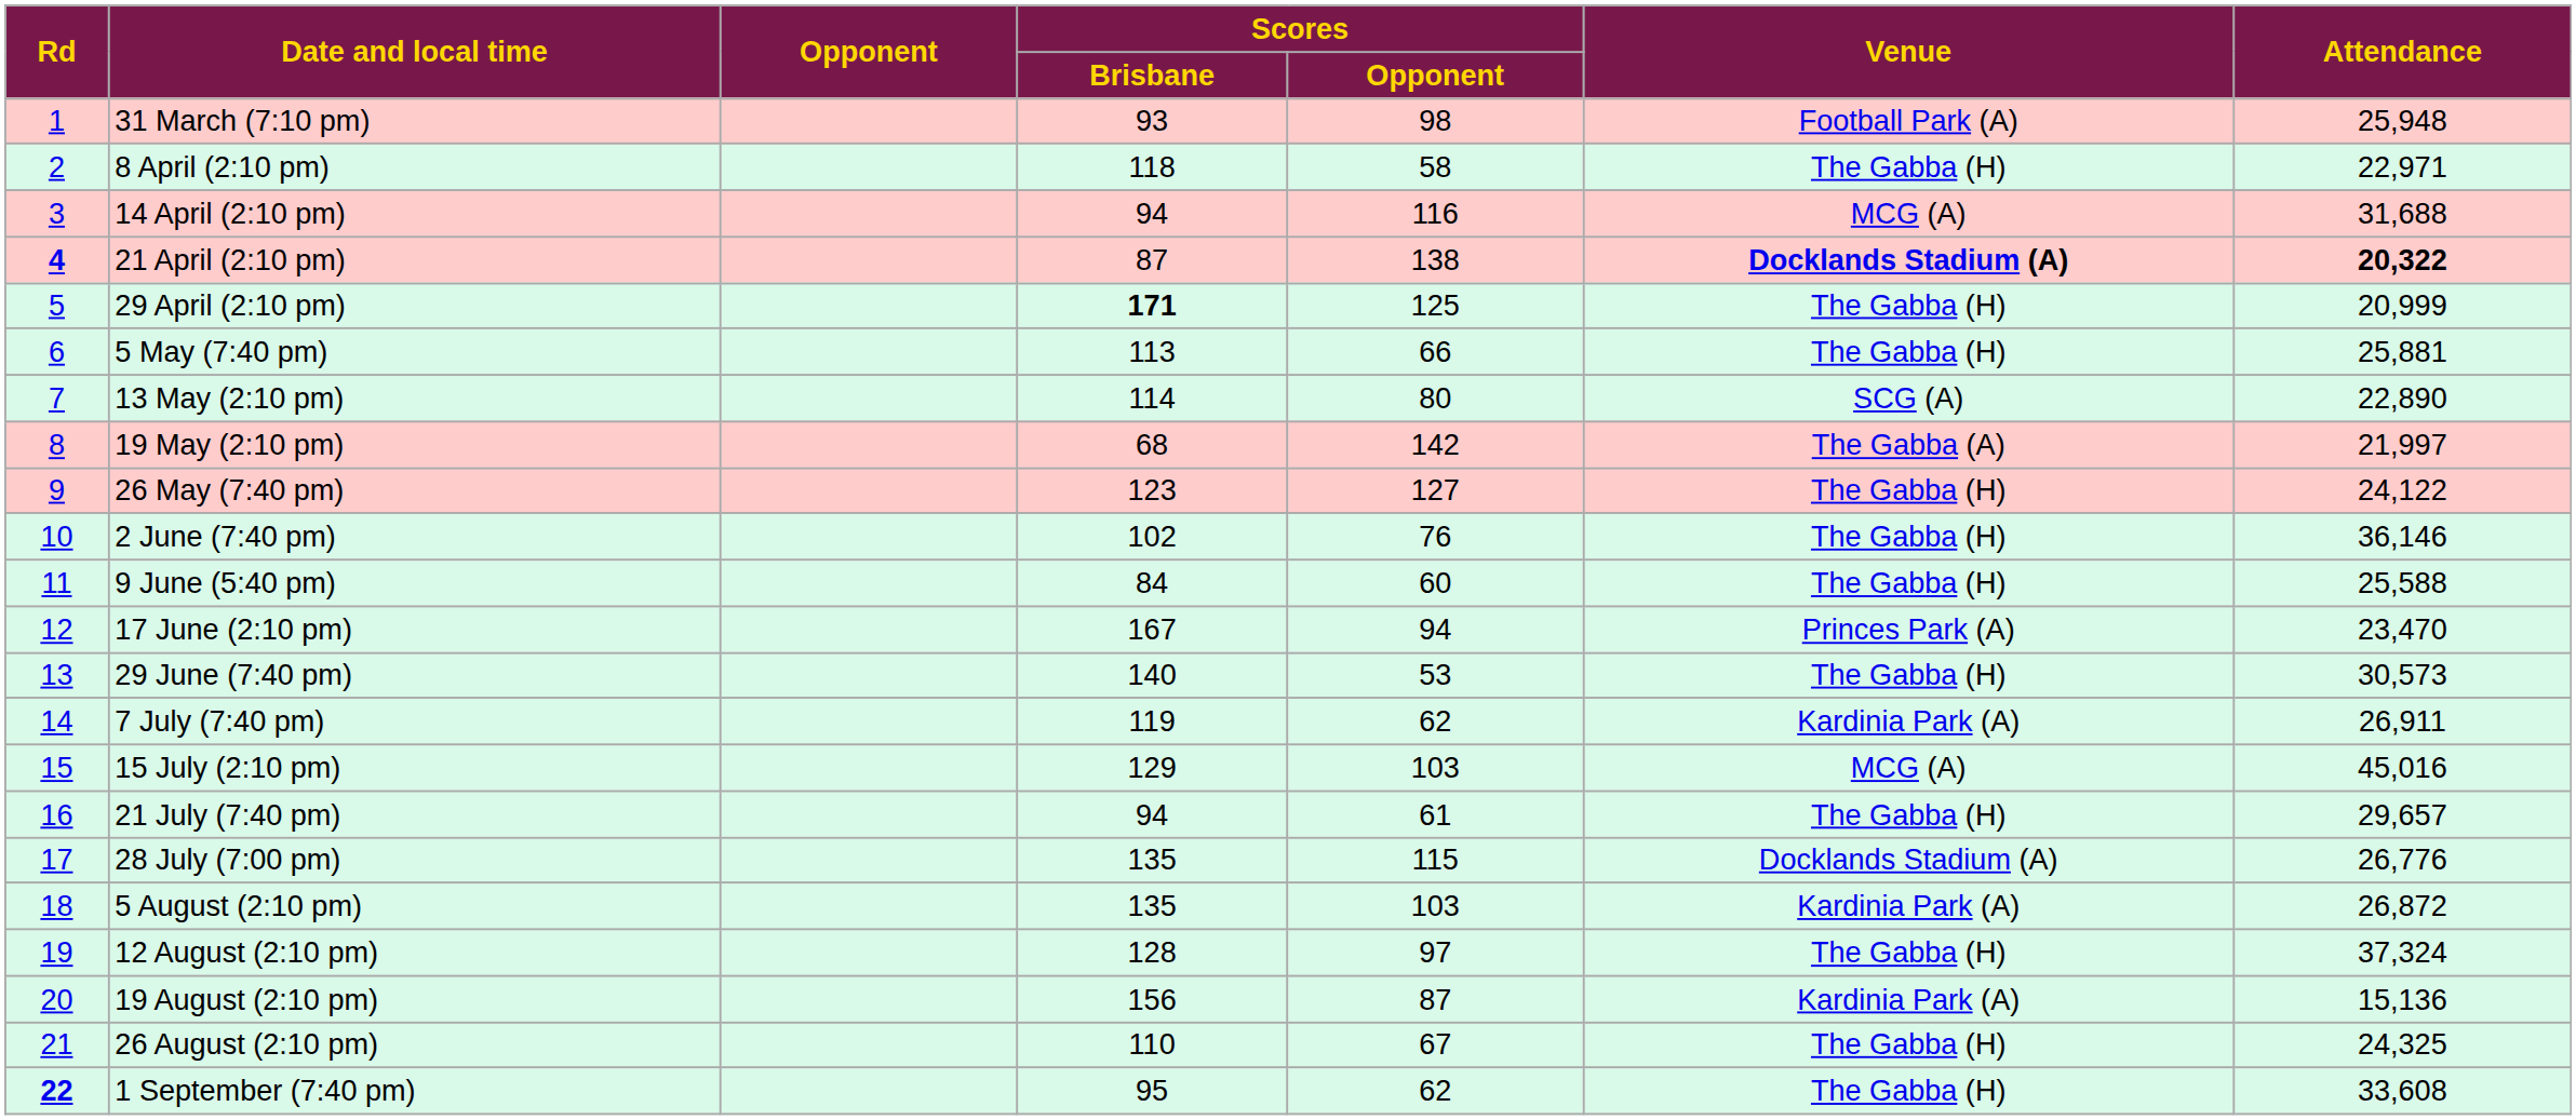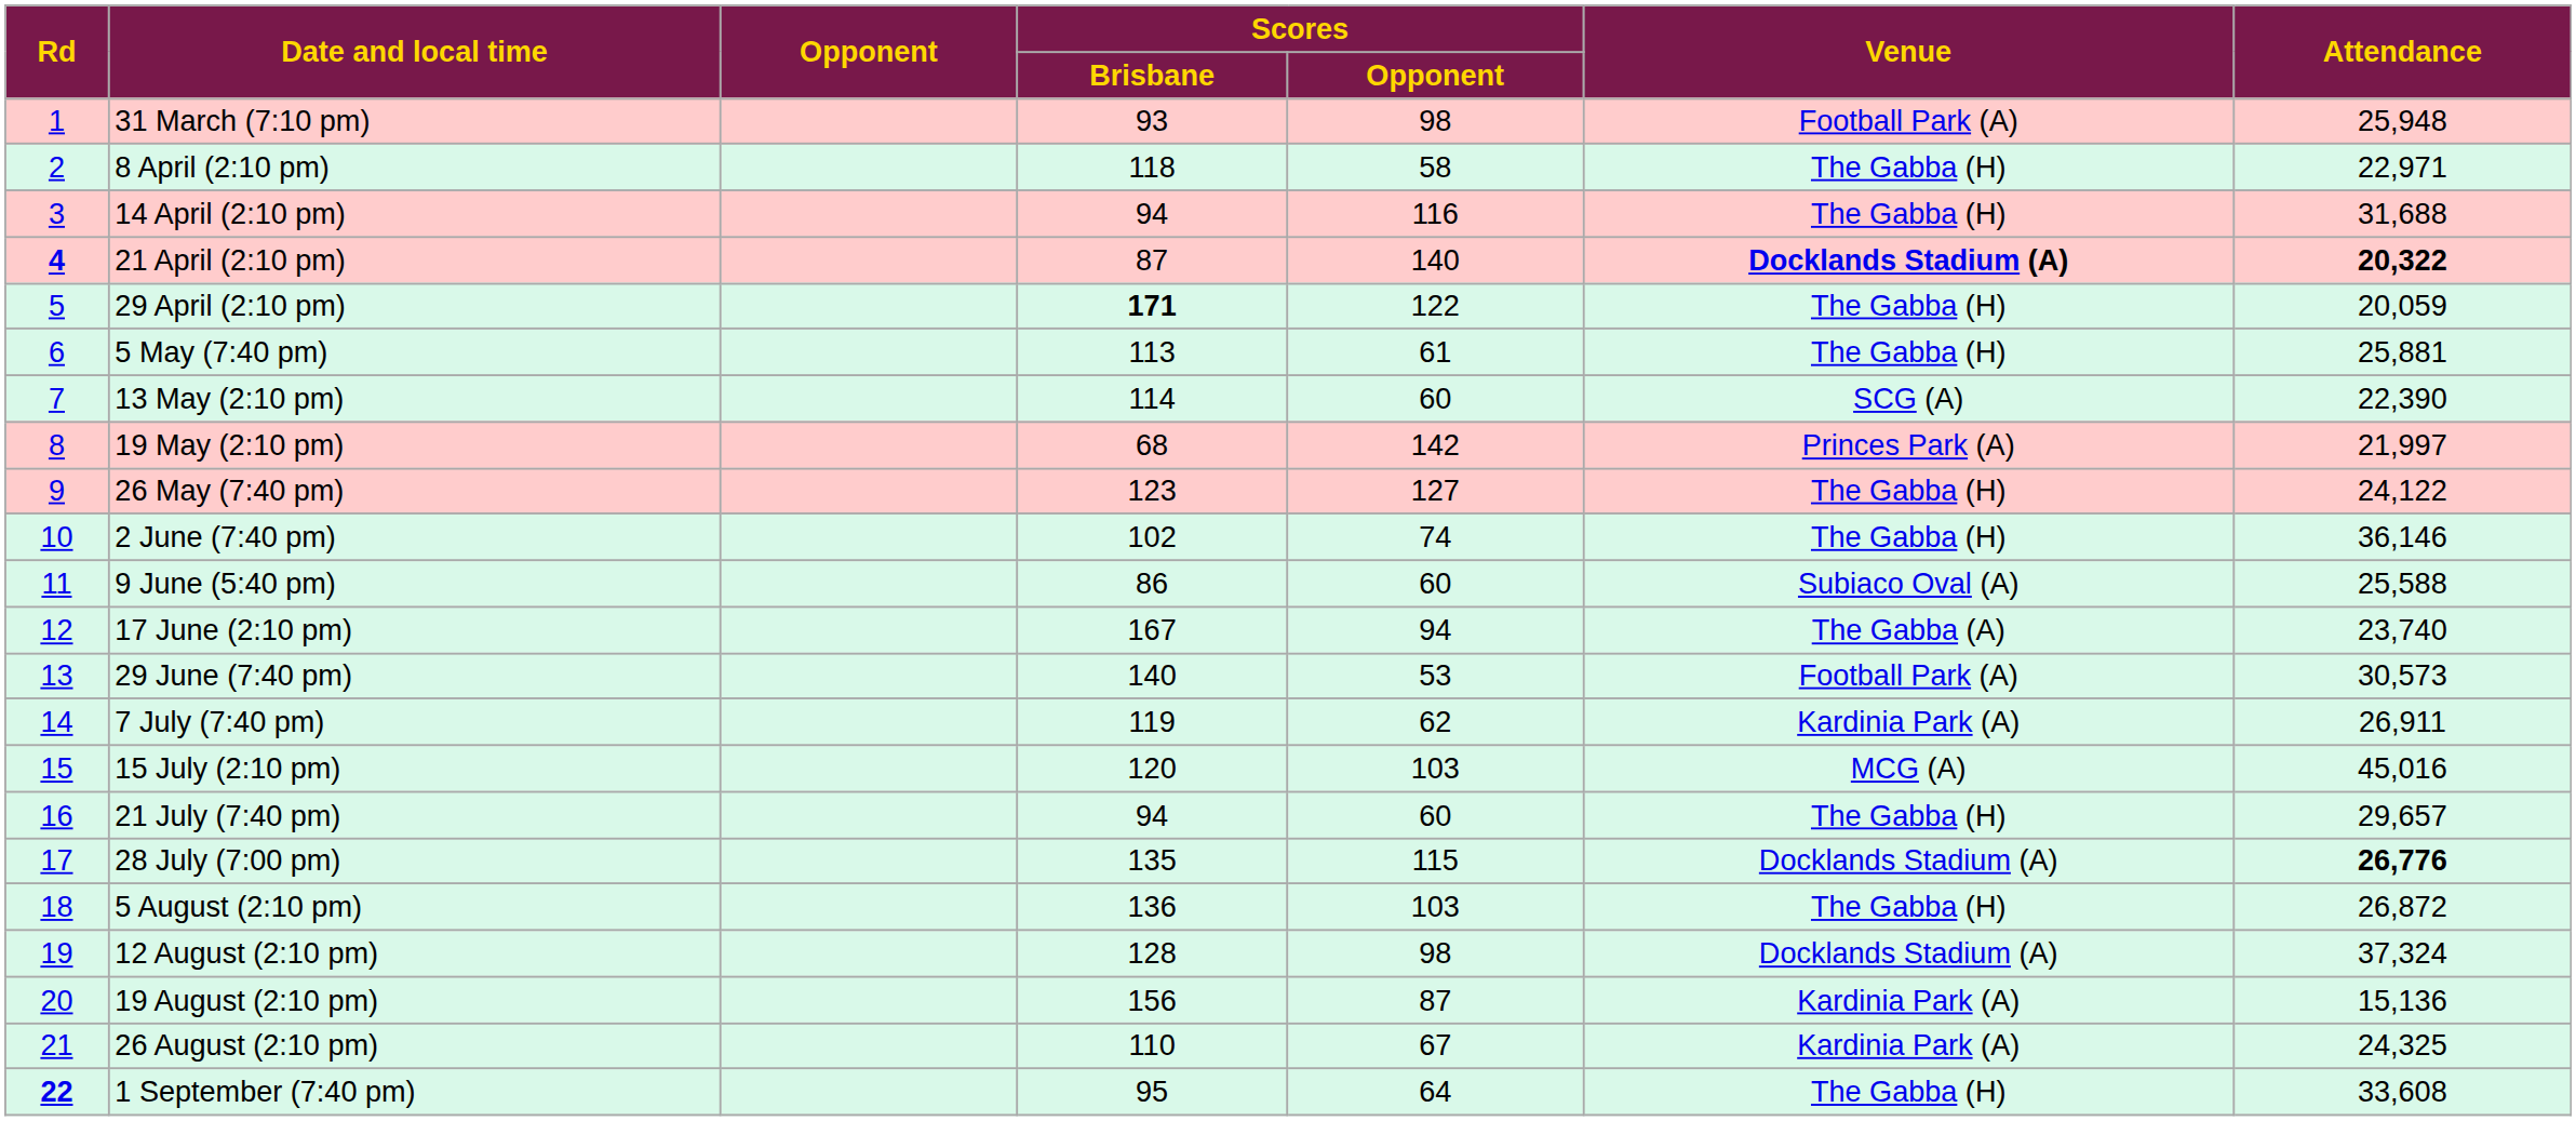14 April (2:10 pm) | Venue: MCG (A) -> The Gabba (H)
21 April (2:10 pm) | Scores / Opponent: 138 -> 140
29 April (2:10 pm) | Scores / Opponent: 125 -> 122
29 April (2:10 pm) | Attendance: 20,999 -> 20,059
5 May (7:40 pm) | Scores / Opponent: 66 -> 61
13 May (2:10 pm) | Scores / Opponent: 80 -> 60
13 May (2:10 pm) | Attendance: 22,890 -> 22,390
19 May (2:10 pm) | Venue: The Gabba (A) -> Princes Park (A)
2 June (7:40 pm) | Scores / Opponent: 76 -> 74
9 June (5:40 pm) | Scores / Brisbane: 84 -> 86
9 June (5:40 pm) | Venue: The Gabba (H) -> Subiaco Oval (A)
17 June (2:10 pm) | Venue: Princes Park (A) -> The Gabba (A)
17 June (2:10 pm) | Attendance: 23,470 -> 23,740
29 June (7:40 pm) | Venue: The Gabba (H) -> Football Park (A)
15 July (2:10 pm) | Scores / Brisbane: 129 -> 120
21 July (7:40 pm) | Scores / Opponent: 61 -> 60
28 July (7:00 pm) | Attendance: normal -> bold
5 August (2:10 pm) | Scores / Brisbane: 135 -> 136
5 August (2:10 pm) | Venue: Kardinia Park (A) -> The Gabba (H)
12 August (2:10 pm) | Scores / Opponent: 97 -> 98
12 August (2:10 pm) | Venue: The Gabba (H) -> Docklands Stadium (A)
26 August (2:10 pm) | Venue: The Gabba (H) -> Kardinia Park (A)
1 September (7:40 pm) | Scores / Opponent: 62 -> 64
